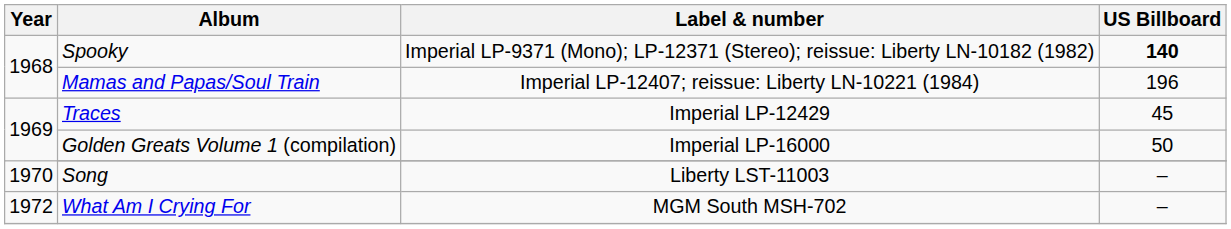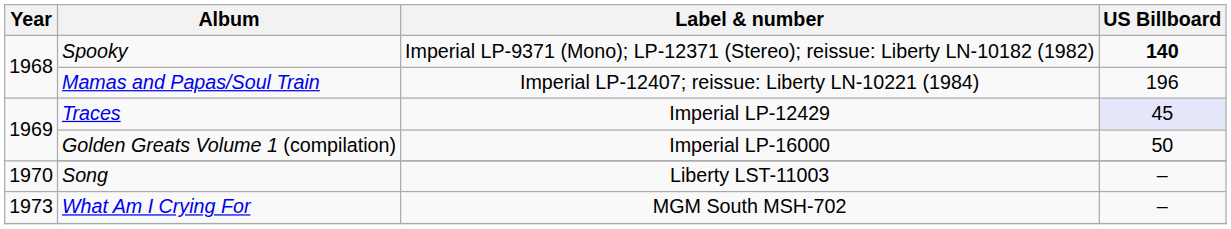Traces | US Billboard: no background -> lavender background
What Am I Crying For | Year: 1972 -> 1973
